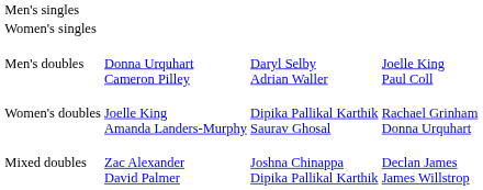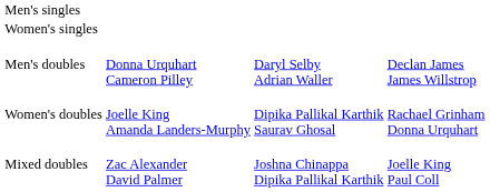Men's doubles | column 4: Joelle King Paul Coll -> Declan James James Willstrop
Mixed doubles | column 4: Declan James James Willstrop -> Joelle King Paul Coll
